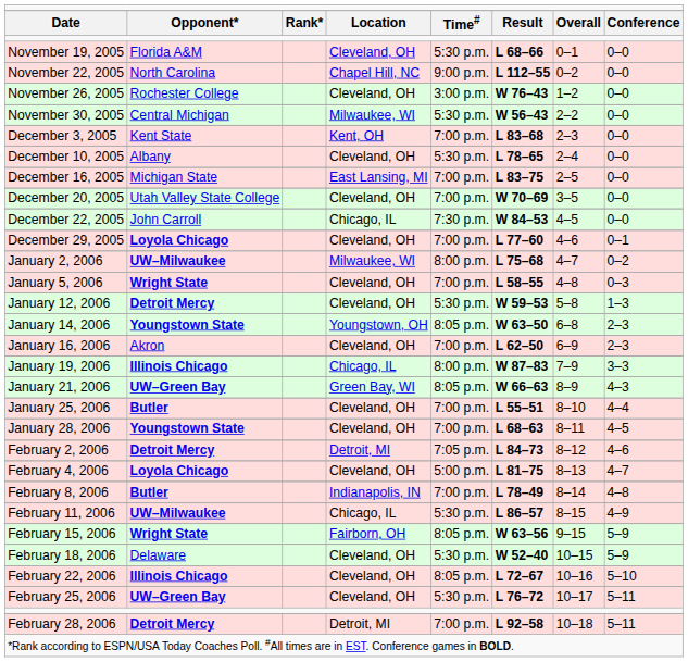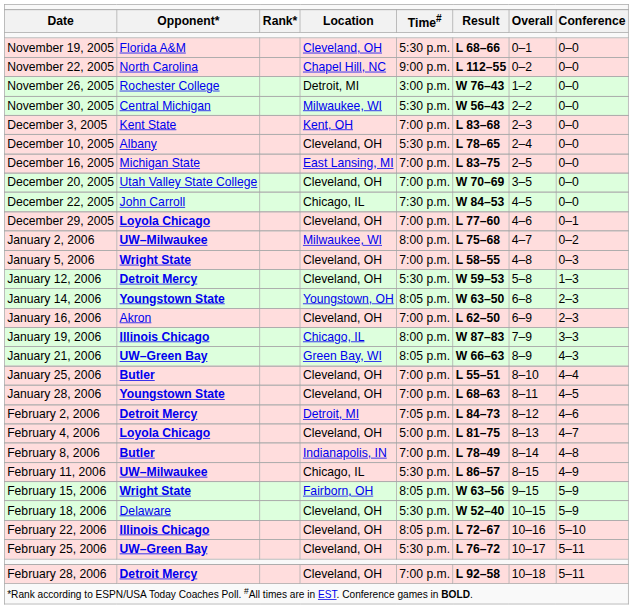November 26, 2005 | column 4: Cleveland, OH -> Detroit, MI
February 28, 2006 | column 4: Detroit, MI -> Cleveland, OH
